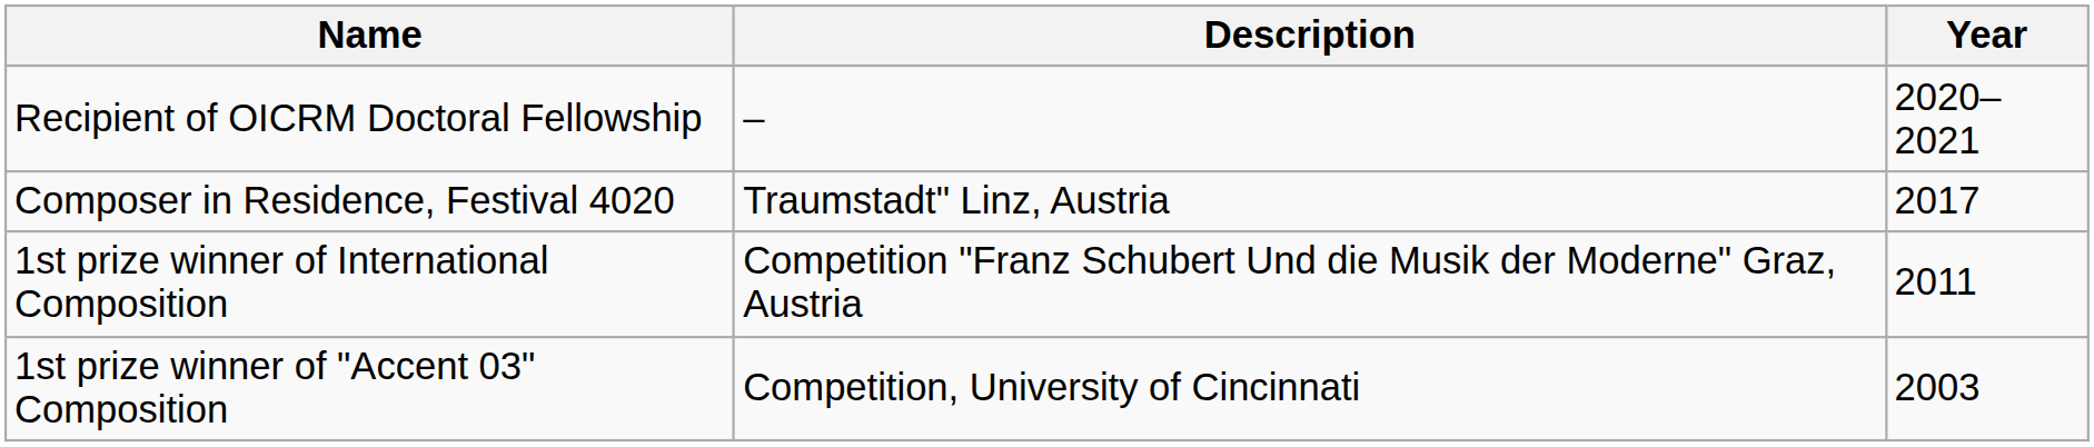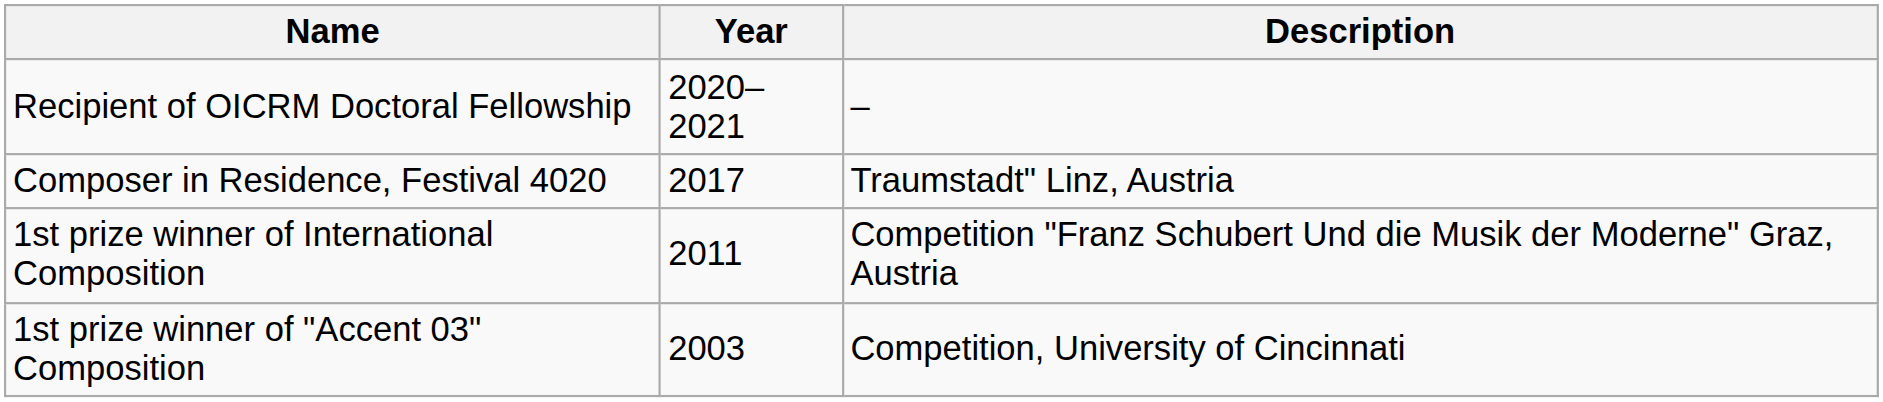columns swapped: Year <-> Description
